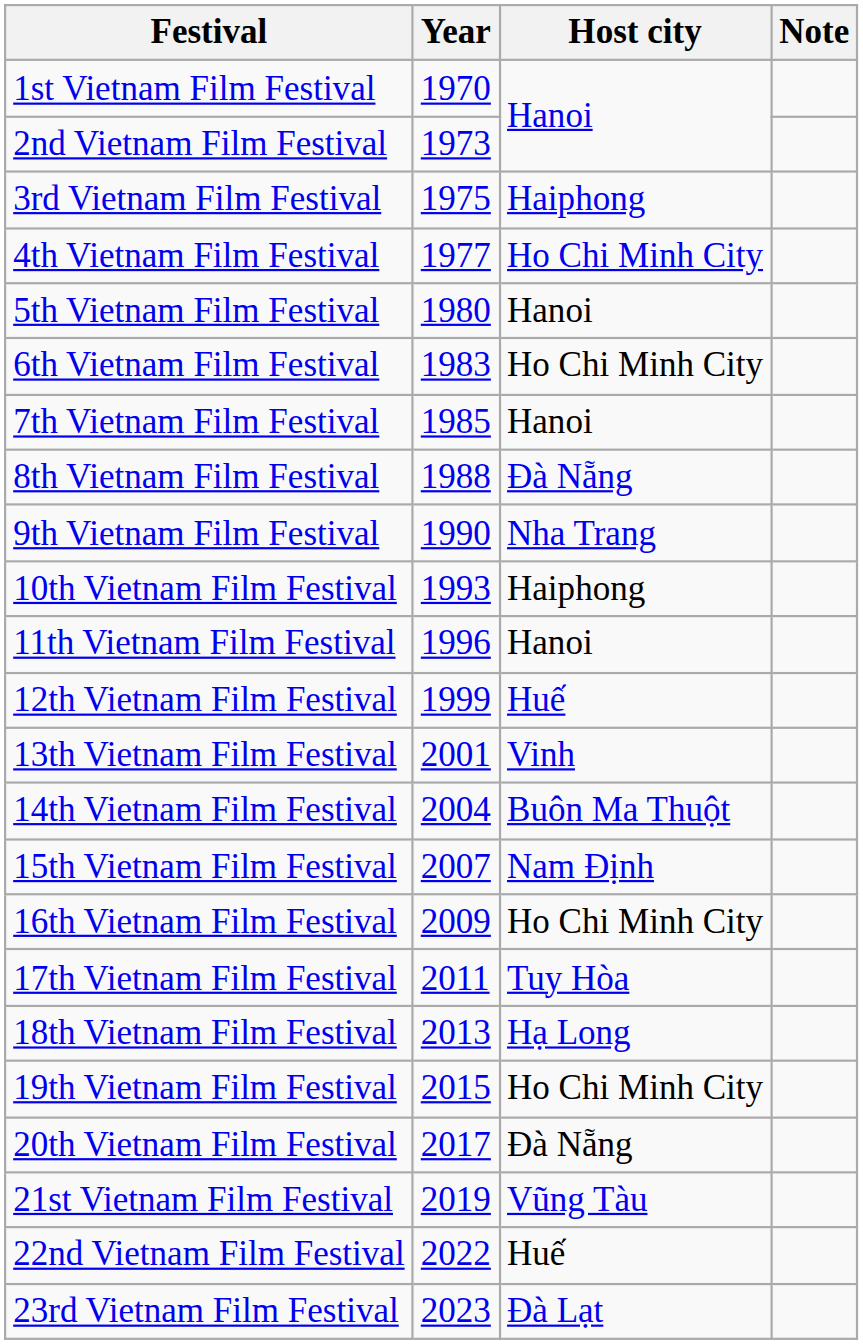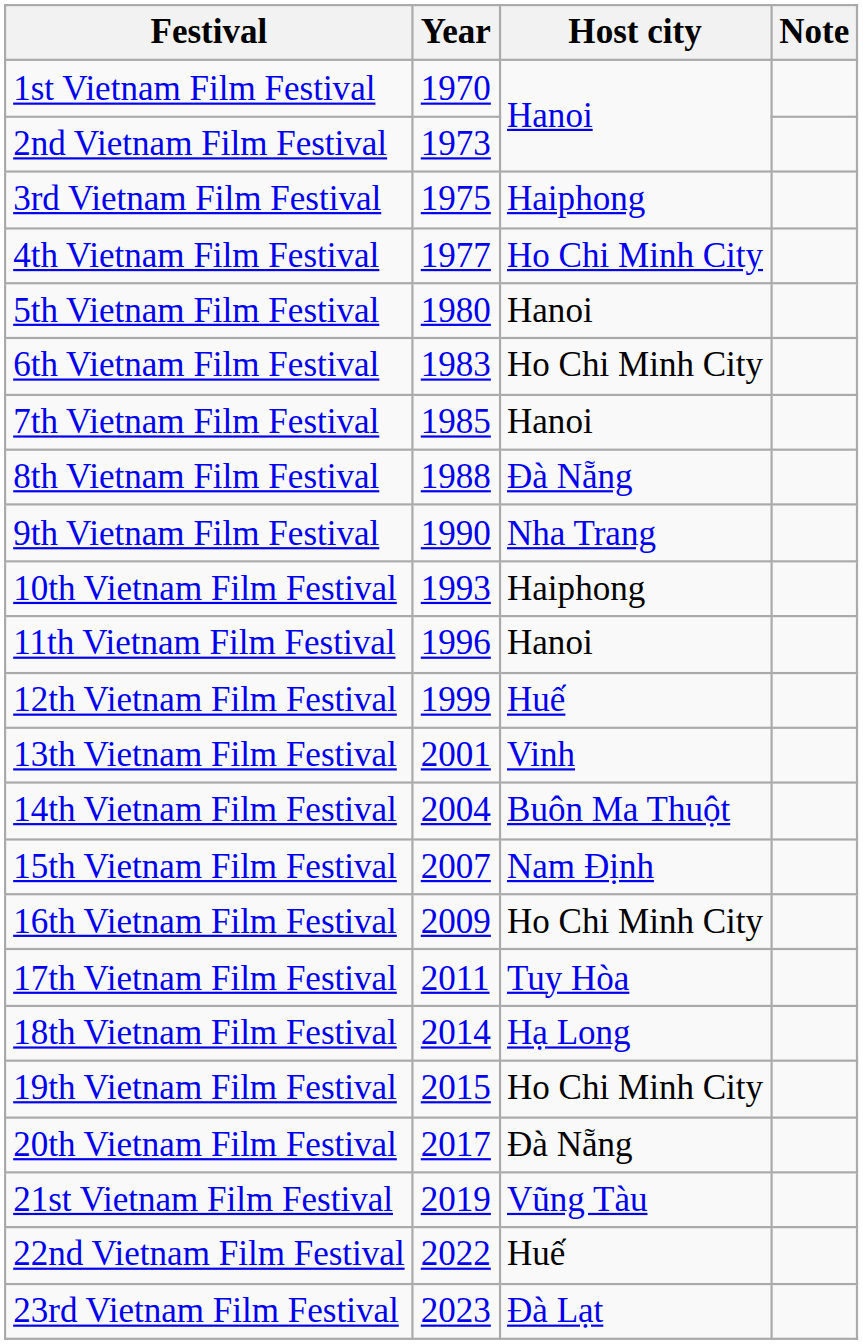18th Vietnam Film Festival | Year: 2013 -> 2014
